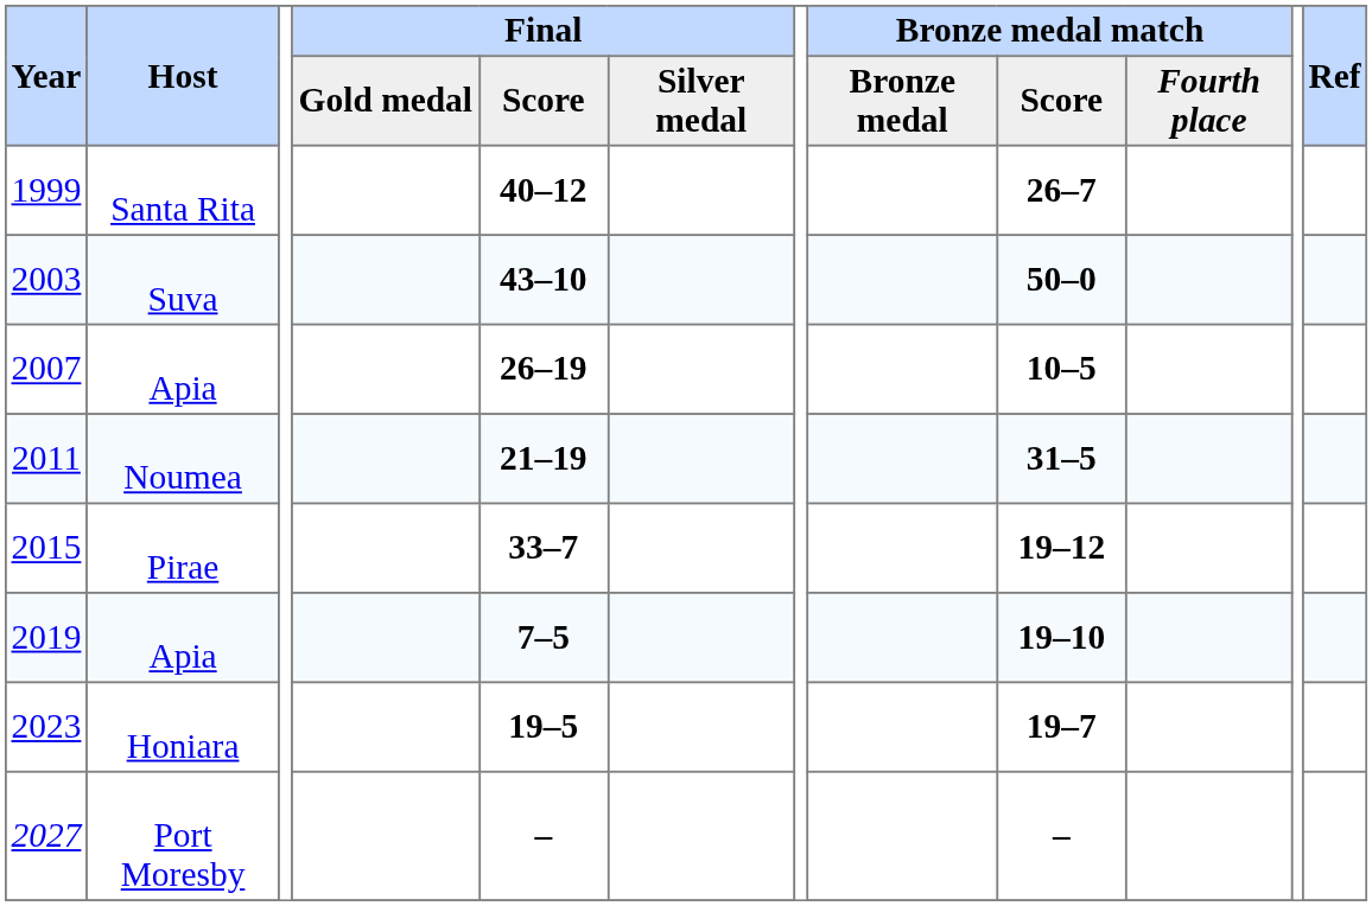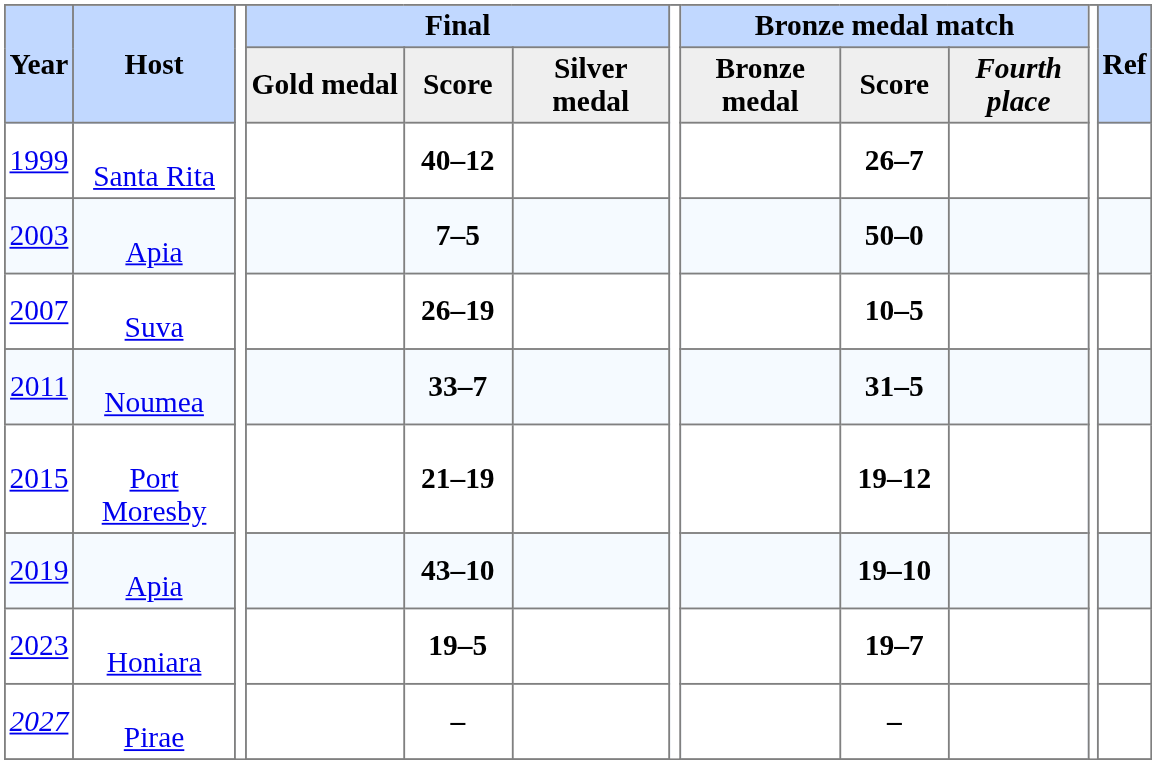2003 | Host: Suva -> Apia
2003 | Final / Score: 43–10 -> 7–5
2007 | Host: Apia -> Suva
2011 | Final / Score: 21–19 -> 33–7
2015 | Host: Pirae -> Port Moresby
2015 | Final / Score: 33–7 -> 21–19
2019 | Final / Score: 7–5 -> 43–10
2027 | Host: Port Moresby -> Pirae
